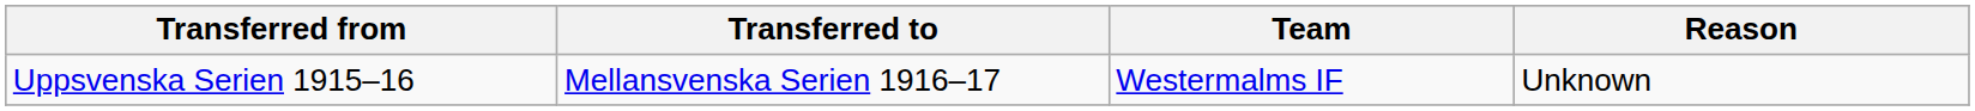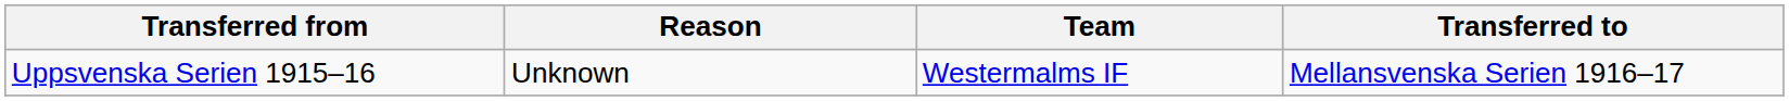columns swapped: Transferred to <-> Reason
